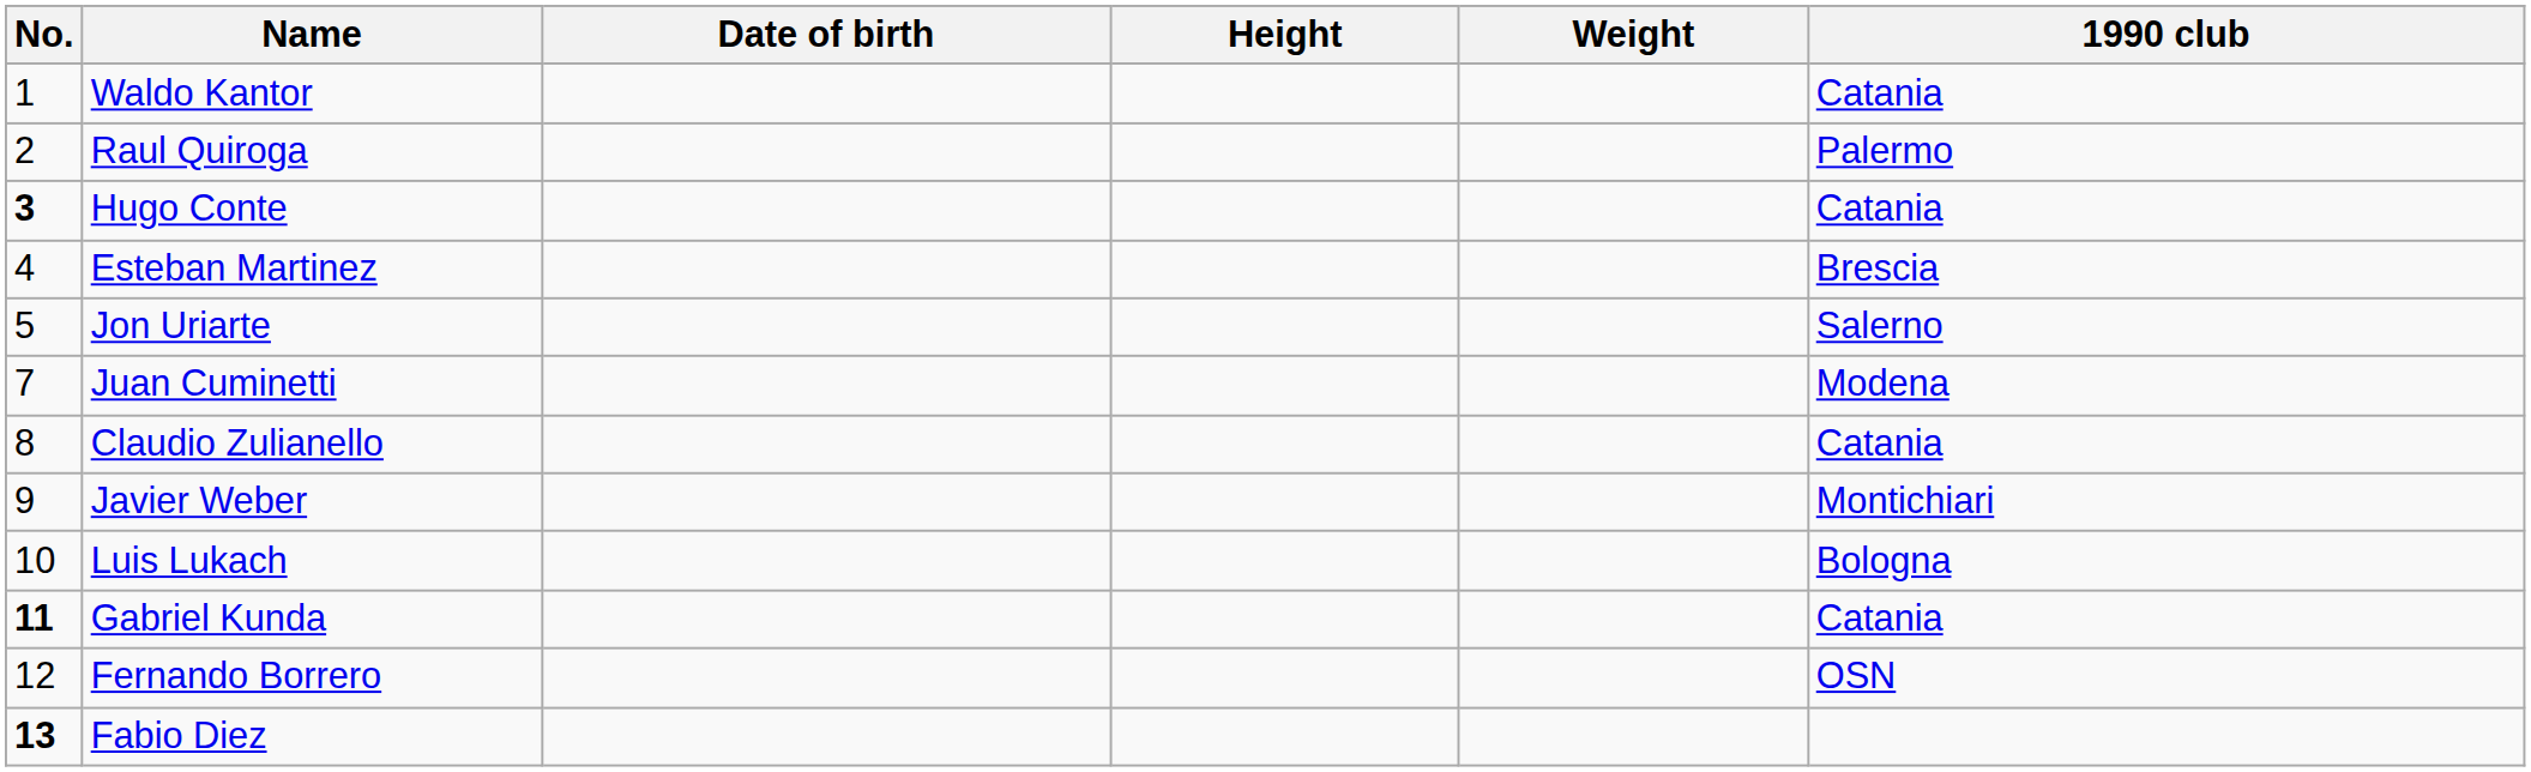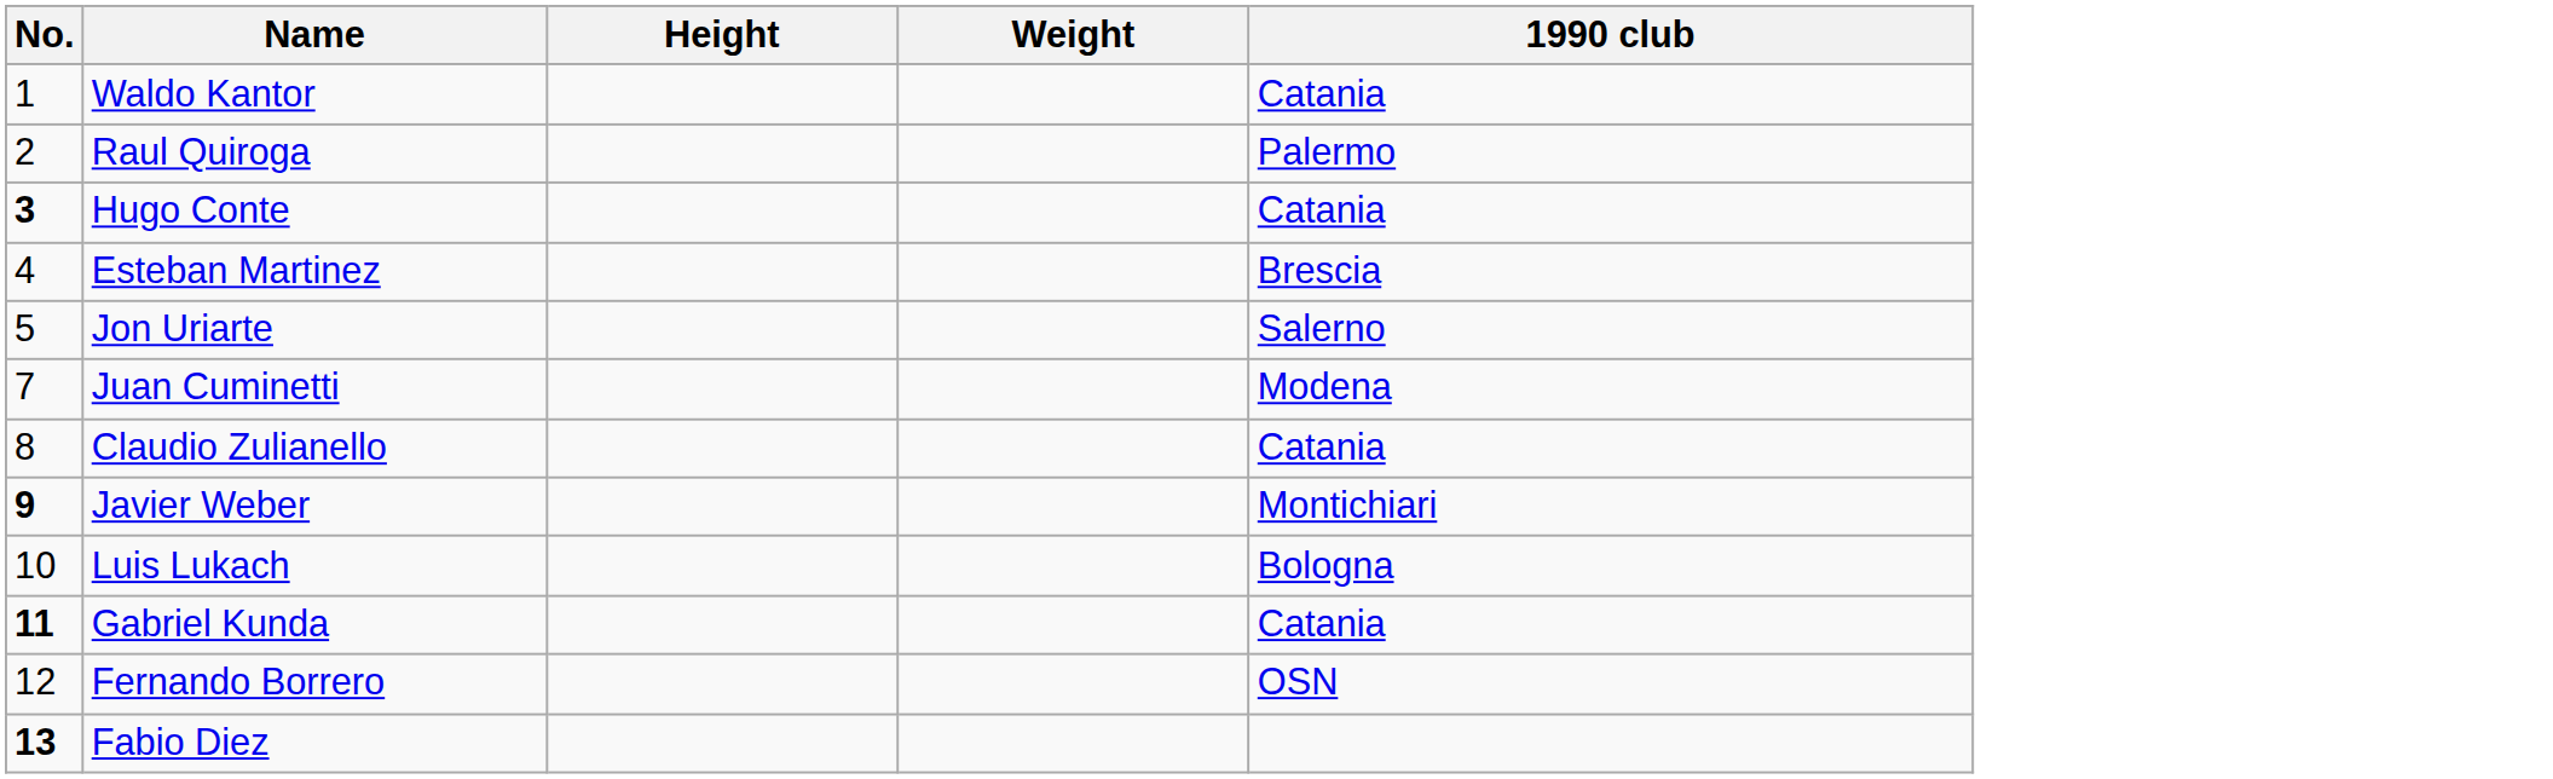- column: Date of birth
Javier Weber | No.: normal -> bold
